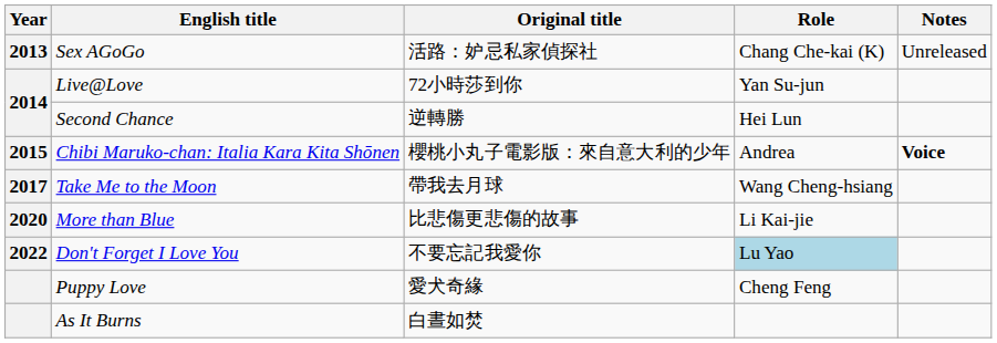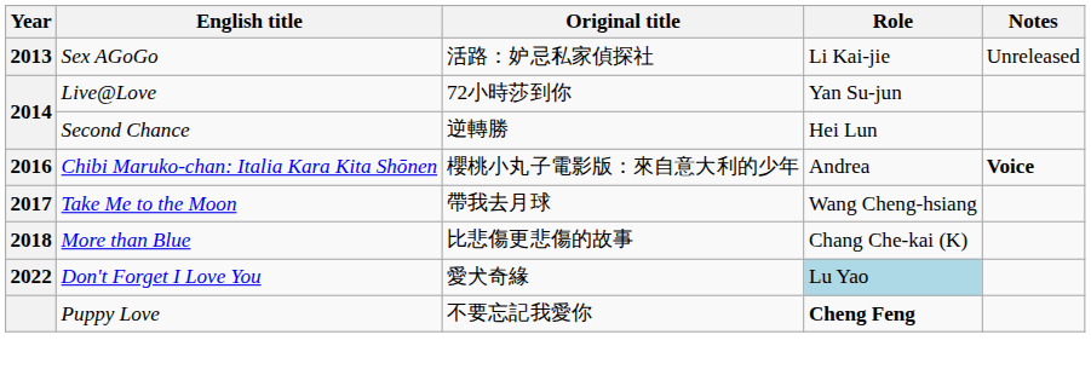Sex AGoGo | Role: Chang Che-kai (K) -> Li Kai-jie
Chibi Maruko-chan: Italia Kara Kita Shōnen | Year: 2015 -> 2016
More than Blue | Year: 2020 -> 2018
More than Blue | Role: Li Kai-jie -> Chang Che-kai (K)
Don't Forget I Love You | Original title: 不要忘記我愛你 -> 愛犬奇緣
Puppy Love | Original title: 愛犬奇緣 -> 不要忘記我愛你
Puppy Love | Role: normal -> bold
- row: As It Burns | 白晝如焚
